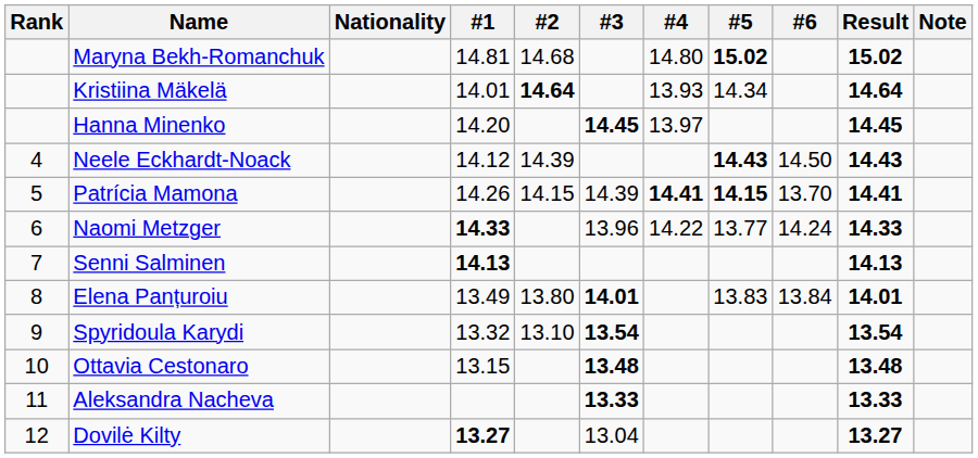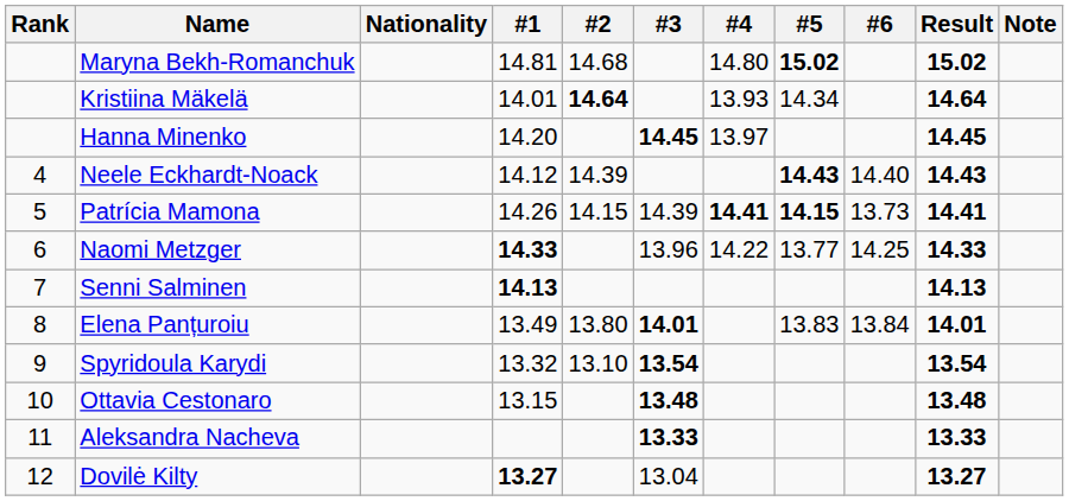Neele Eckhardt-Noack | #6: 14.50 -> 14.40
Patrícia Mamona | #6: 13.70 -> 13.73
Naomi Metzger | #6: 14.24 -> 14.25
